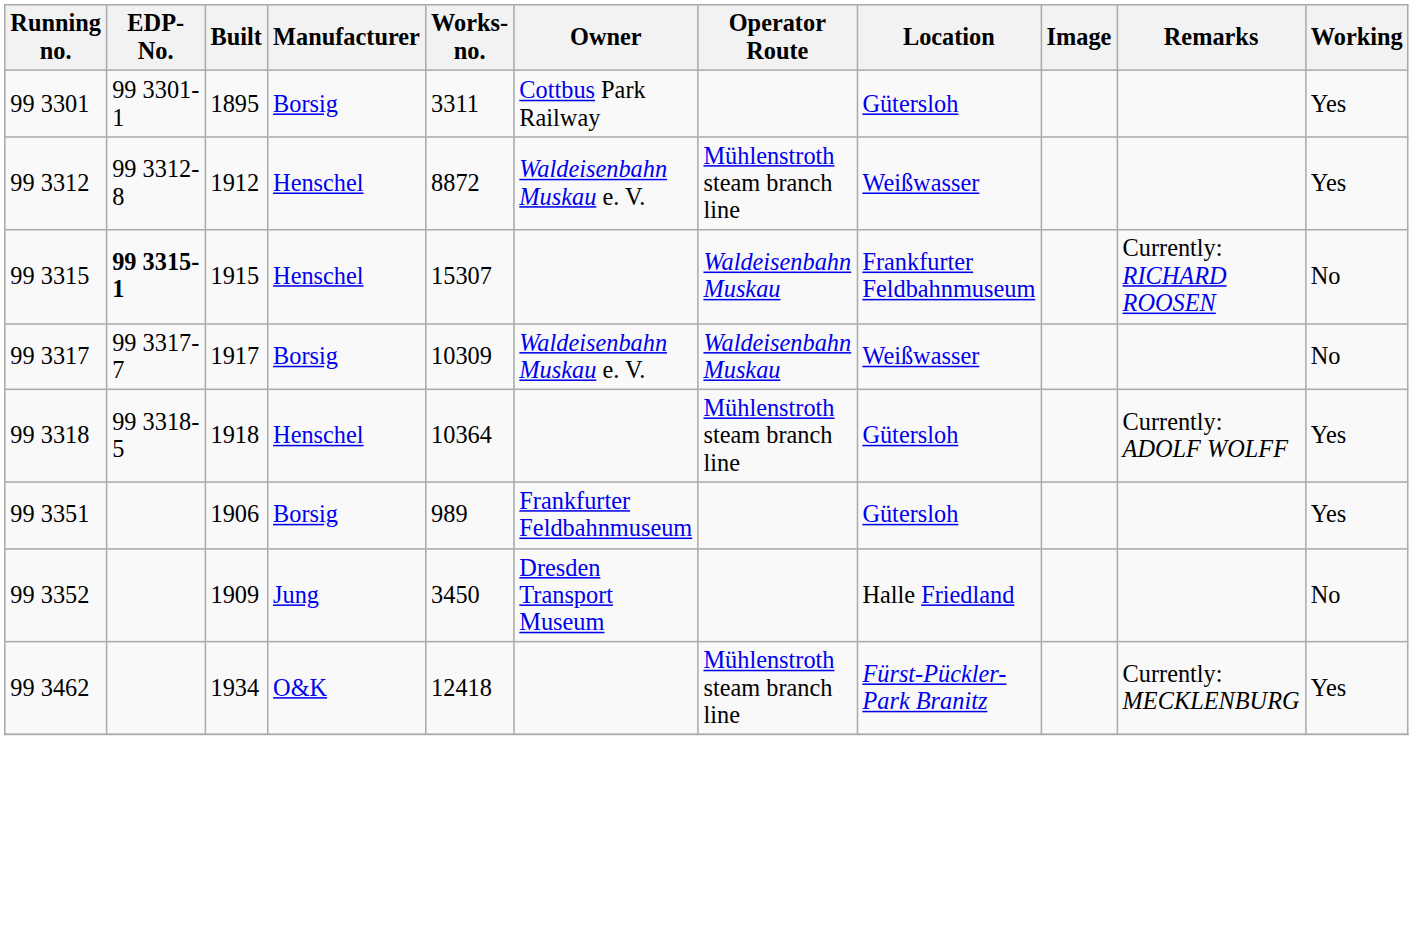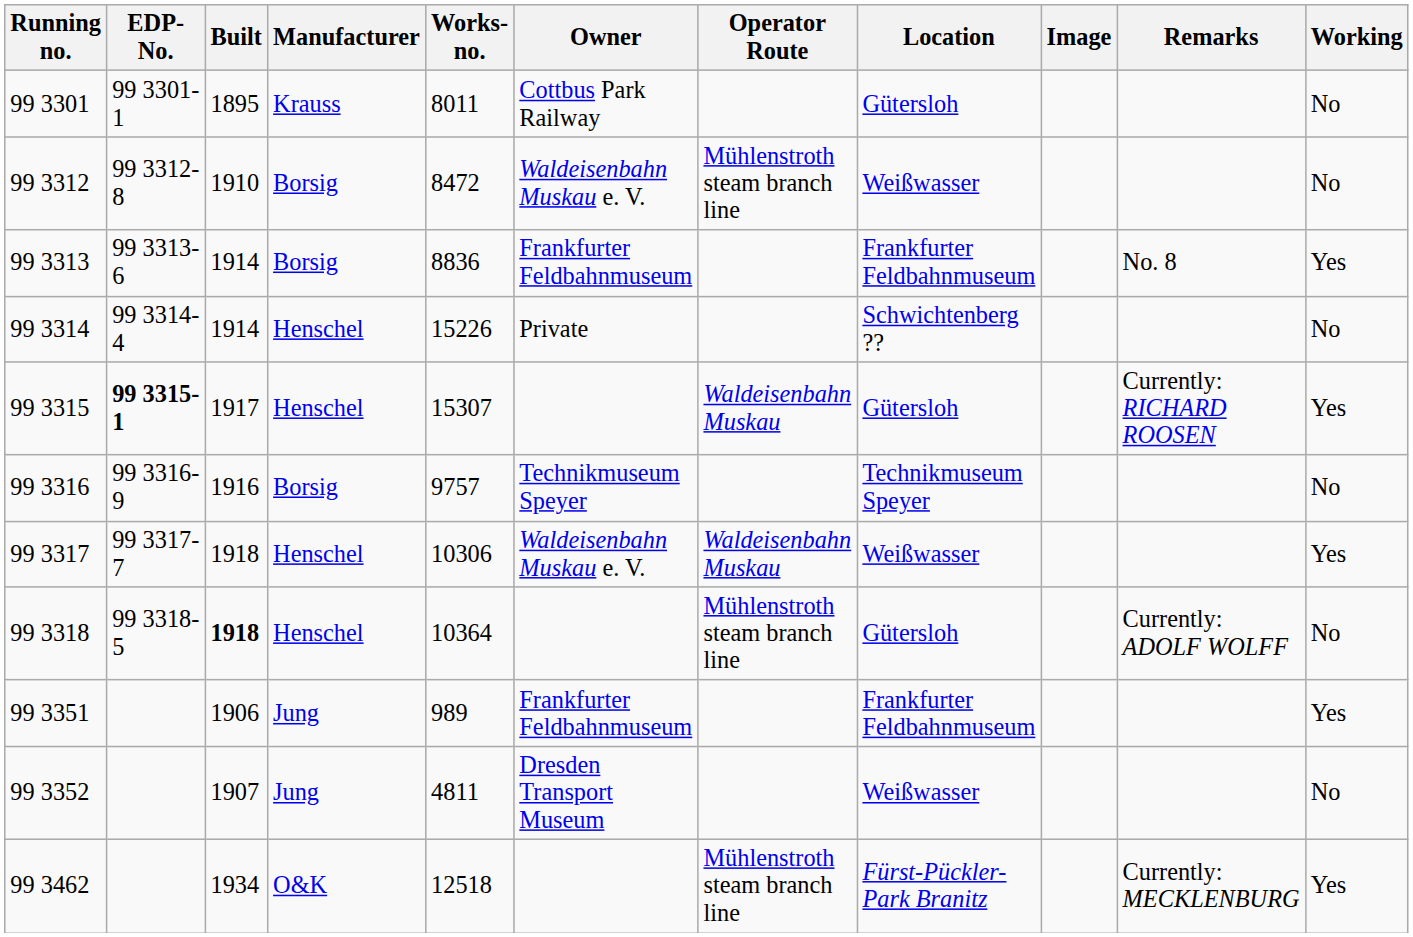99 3301 | Manufacturer: Borsig -> Krauss
99 3301 | Works- no.: 3311 -> 8011
99 3301 | Working: Yes -> No
99 3312 | Built: 1912 -> 1910
99 3312 | Manufacturer: Henschel -> Borsig
99 3312 | Works- no.: 8872 -> 8472
99 3312 | Working: Yes -> No
+ row: 99 3313 | 99 3313-6 | 1914 | Borsig | 8836 | Frankfurter Feldbahnmuseum | Frankfurter Feldbahnmuseum | No. 8 | Yes
+ row: 99 3314 | 99 3314-4 | 1914 | Henschel | 15226 | Private | Schwichtenberg ?? | No
99 3315 | Built: 1915 -> 1917
99 3315 | Location: Frankfurter Feldbahnmuseum -> Gütersloh
99 3315 | Working: No -> Yes
+ row: 99 3316 | 99 3316-9 | 1916 | Borsig | 9757 | Technikmuseum Speyer | Technikmuseum Speyer | No
99 3317 | Built: 1917 -> 1918
99 3317 | Manufacturer: Borsig -> Henschel
99 3317 | Works- no.: 10309 -> 10306
99 3317 | Working: No -> Yes
99 3318 | Built: normal -> bold
99 3318 | Working: Yes -> No
99 3351 | Manufacturer: Borsig -> Jung
99 3351 | Location: Gütersloh -> Frankfurter Feldbahnmuseum
99 3352 | Built: 1909 -> 1907
99 3352 | Works- no.: 3450 -> 4811
99 3352 | Location: Halle Friedland -> Weißwasser
99 3462 | Works- no.: 12418 -> 12518
